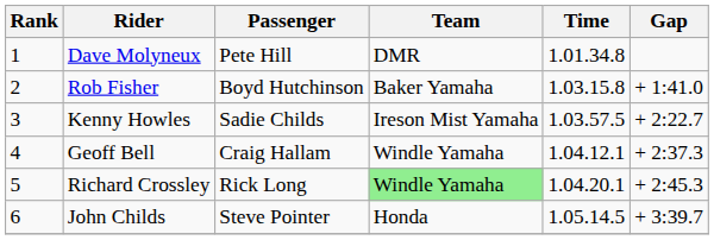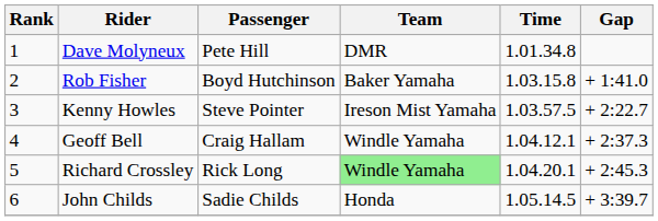Kenny Howles | Passenger: Sadie Childs -> Steve Pointer
John Childs | Passenger: Steve Pointer -> Sadie Childs
